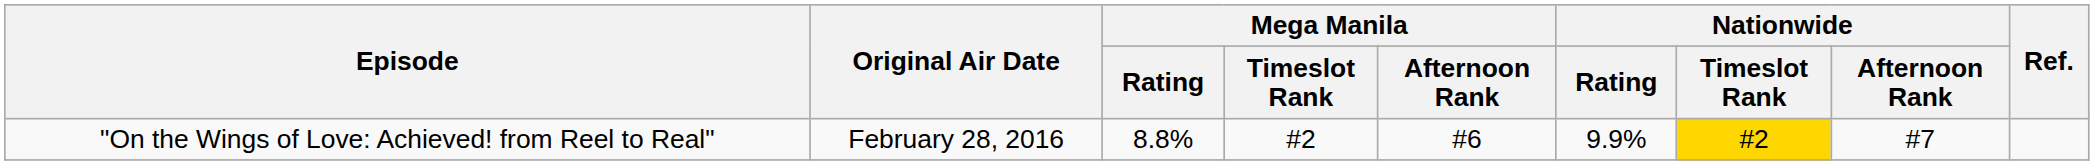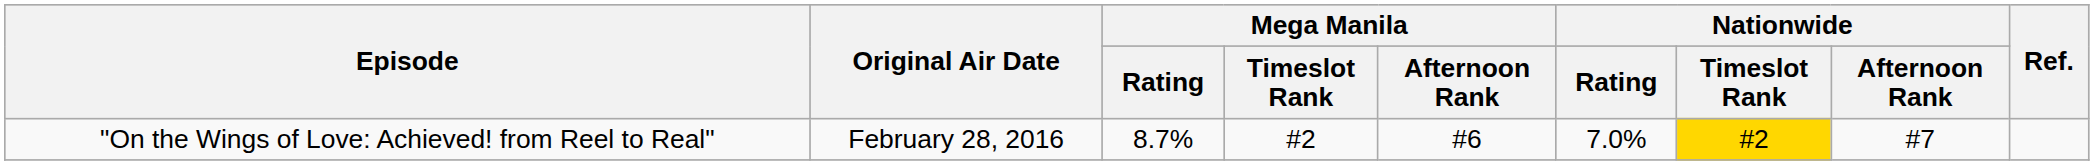"On the Wings of Love: Achieved! from Reel to Real" | Mega Manila / Rating: 8.8% -> 8.7%
"On the Wings of Love: Achieved! from Reel to Real" | Nationwide / Rating: 9.9% -> 7.0%
